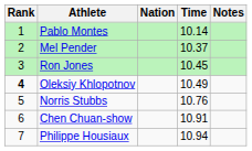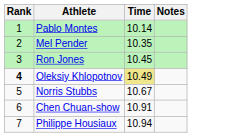- column: Nation
Mel Pender | Time: 10.37 -> 10.35
Oleksiy Khlopotnov | Time: no background -> khaki background
Norris Stubbs | Time: 10.76 -> 10.67
